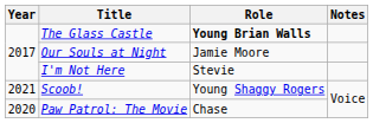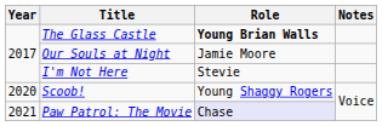Scoob! | Year: 2021 -> 2020
Paw Patrol: The Movie | Year: 2020 -> 2021
Paw Patrol: The Movie | Role: no background -> lavender background
